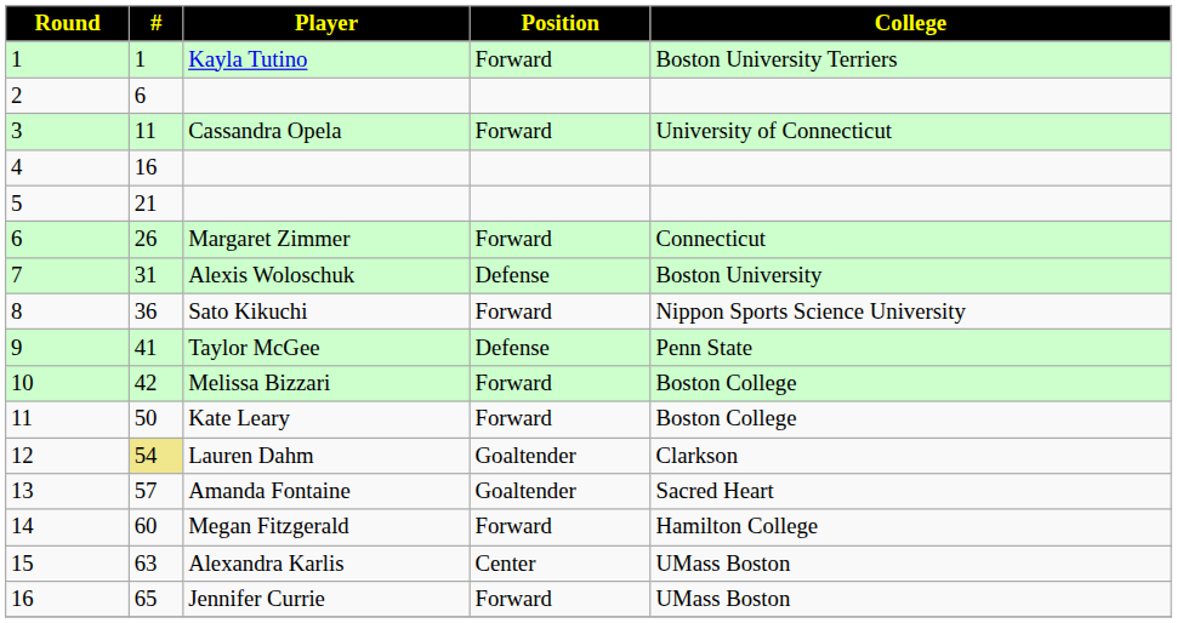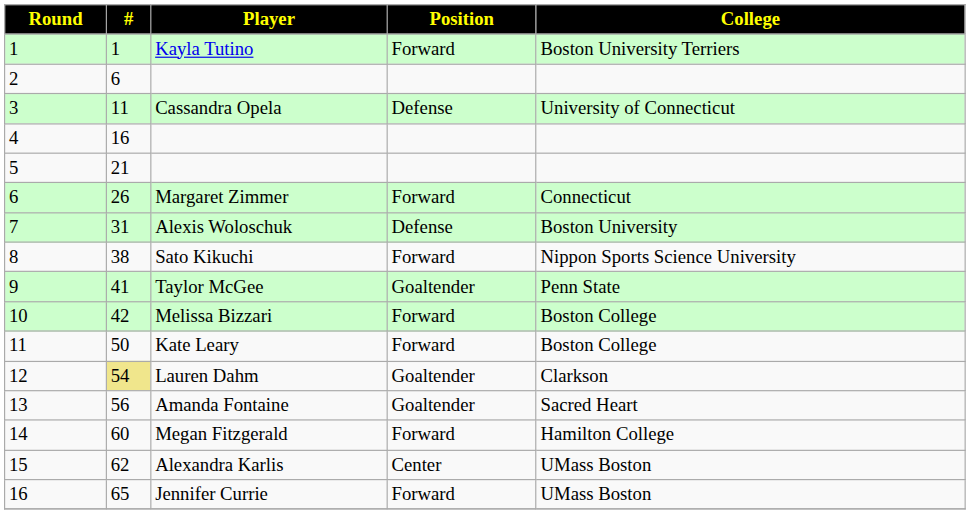3 | Position: Forward -> Defense
8 | #: 36 -> 38
9 | Position: Defense -> Goaltender
13 | #: 57 -> 56
15 | #: 63 -> 62
